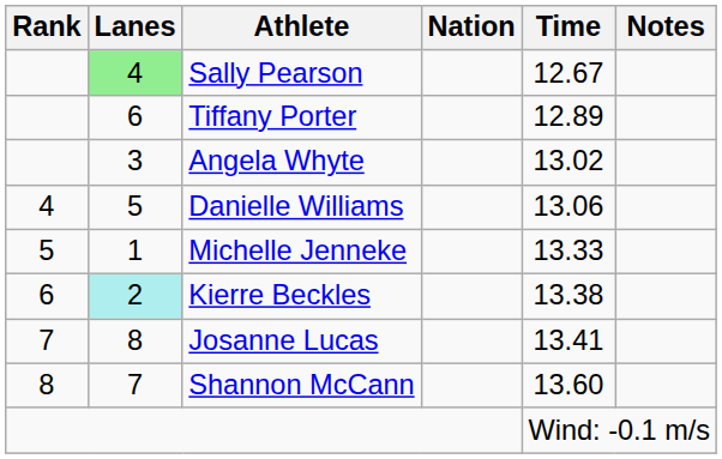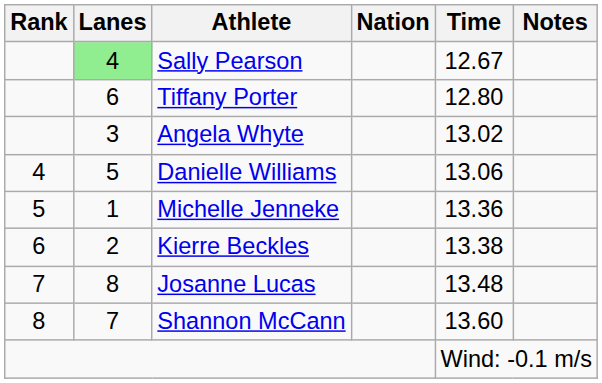Tiffany Porter | Time: 12.89 -> 12.80
Michelle Jenneke | Time: 13.33 -> 13.36
Kierre Beckles | Lanes: paleturquoise background -> no background
Josanne Lucas | Time: 13.41 -> 13.48
